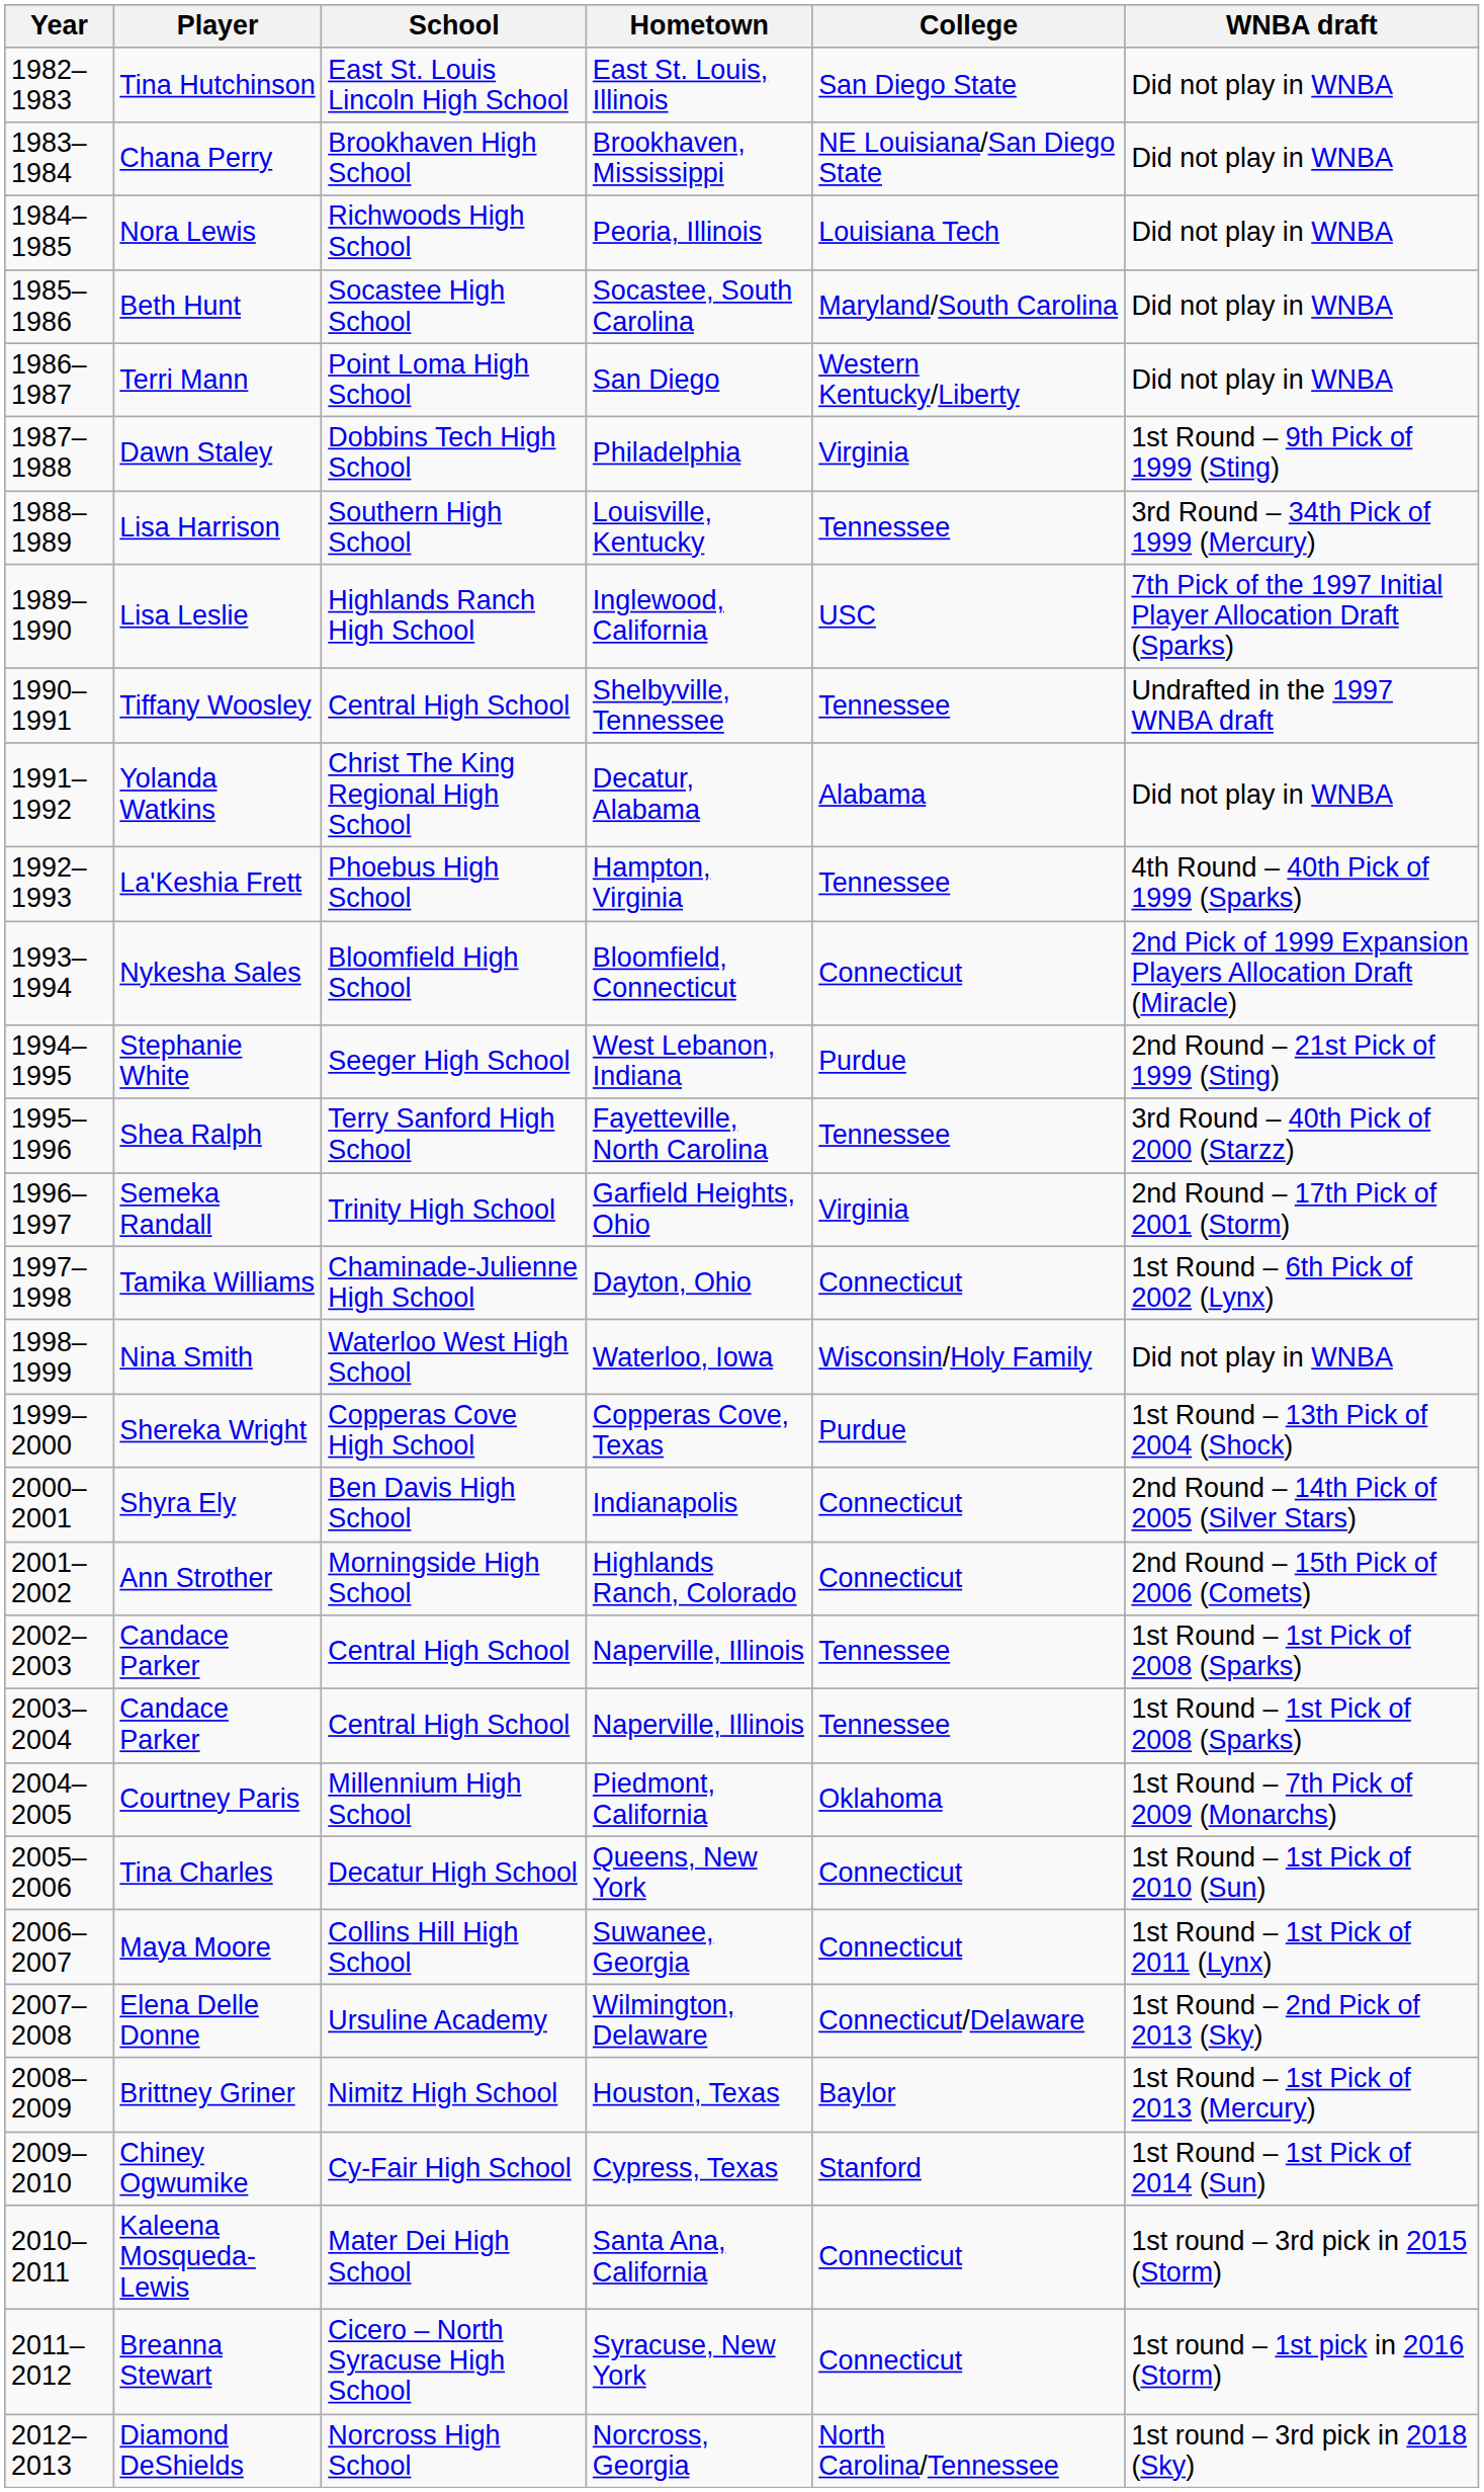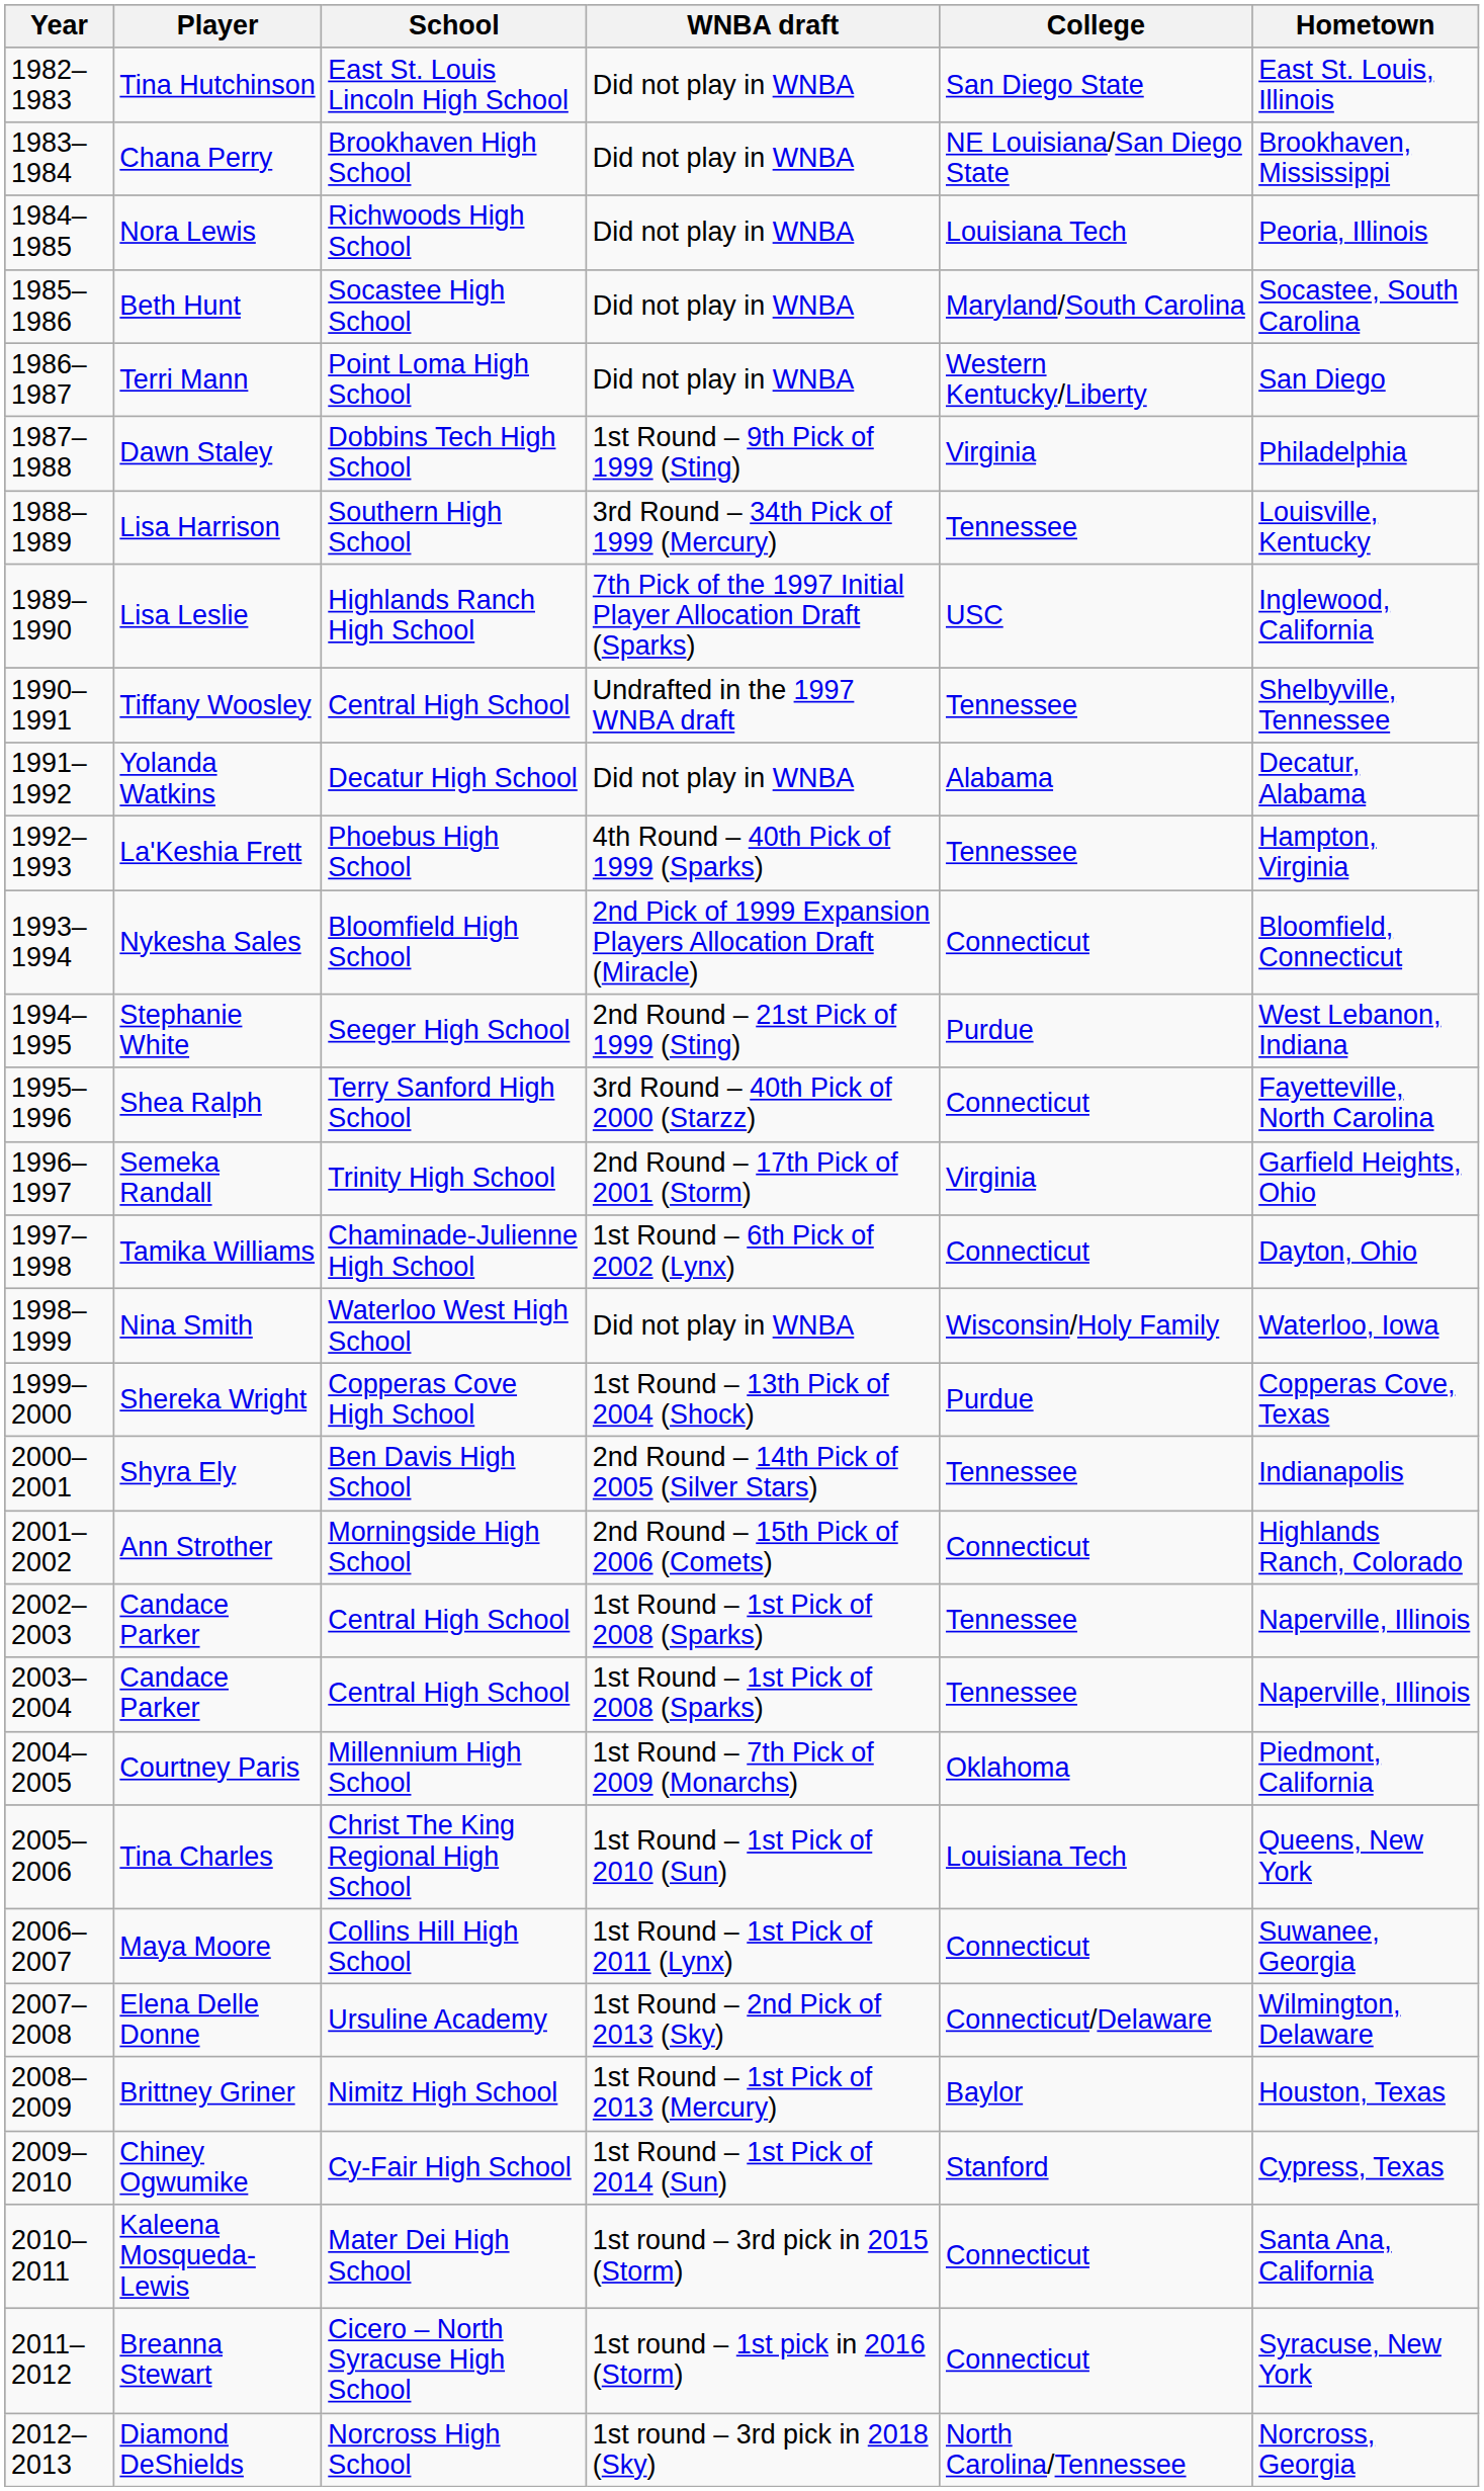columns swapped: Hometown <-> WNBA draft
Yolanda Watkins | School: Christ The King Regional High School -> Decatur High School
Shea Ralph | College: Tennessee -> Connecticut
Shyra Ely | College: Connecticut -> Tennessee
Tina Charles | School: Decatur High School -> Christ The King Regional High School
Tina Charles | College: Connecticut -> Louisiana Tech
